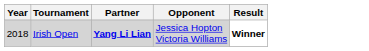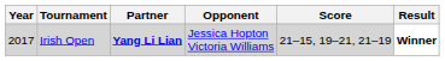+ column: Score | 21–15, 19–21, 21–19
Irish Open | Year: 2018 -> 2017
